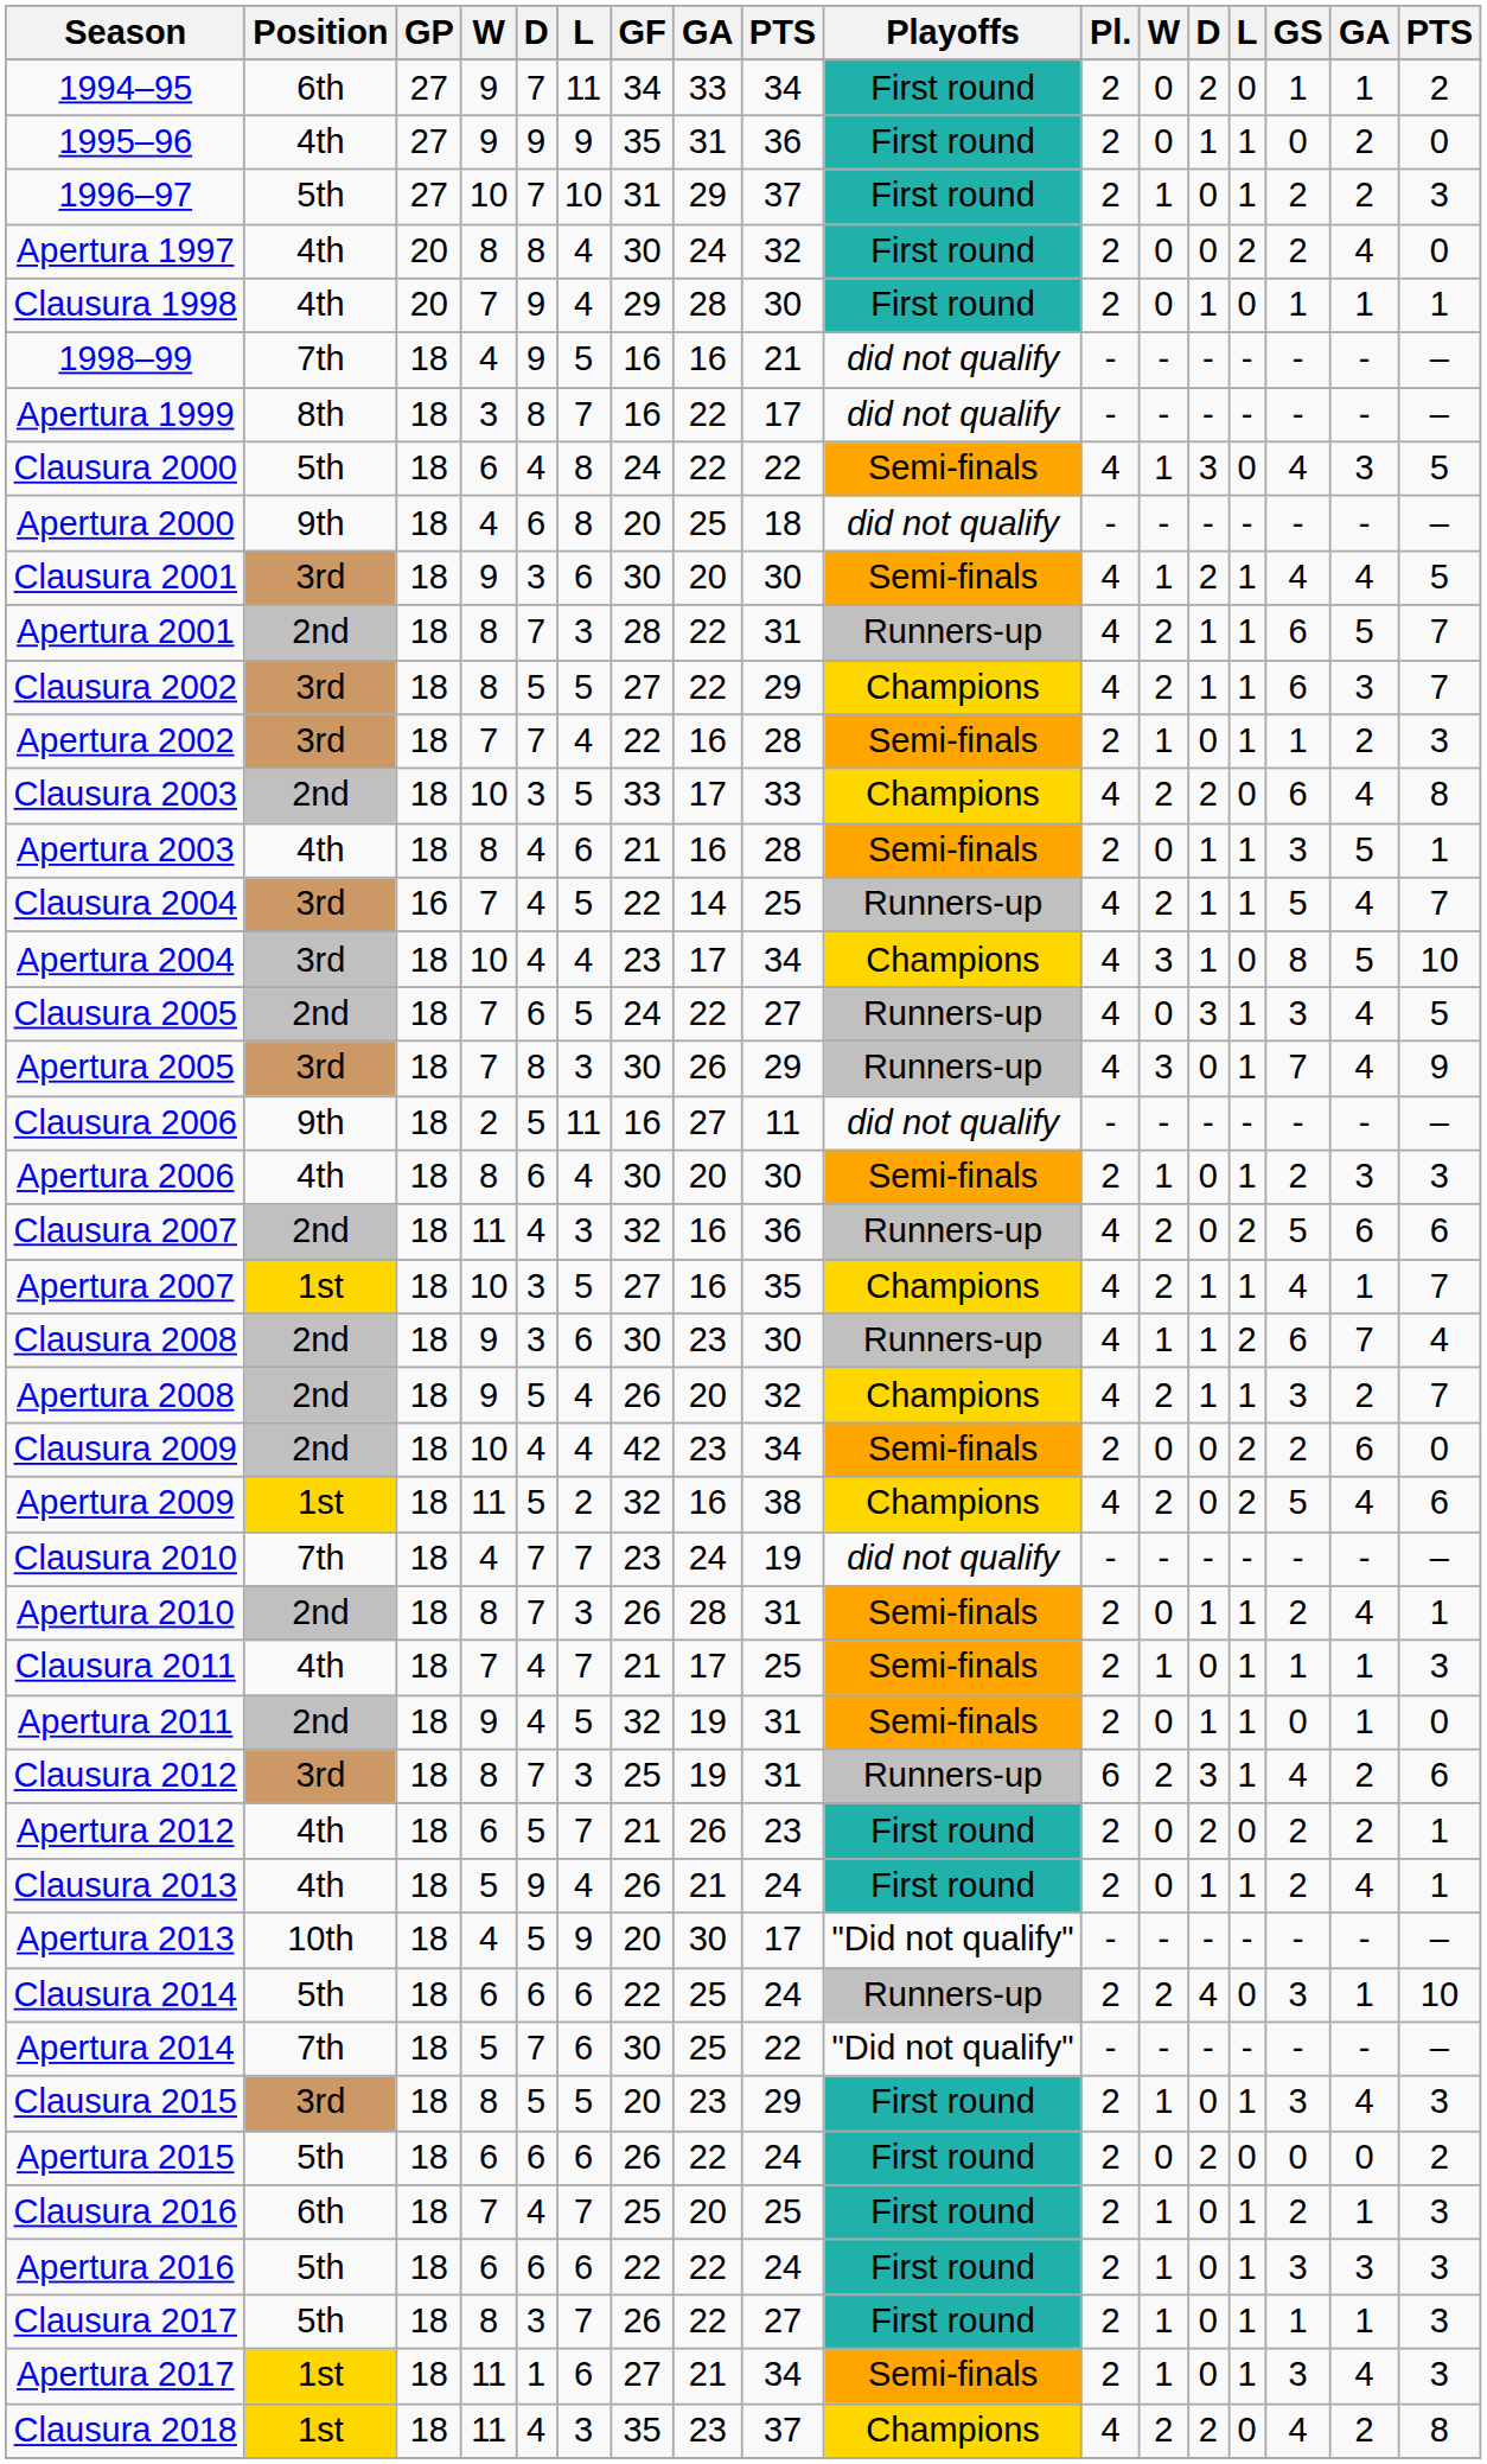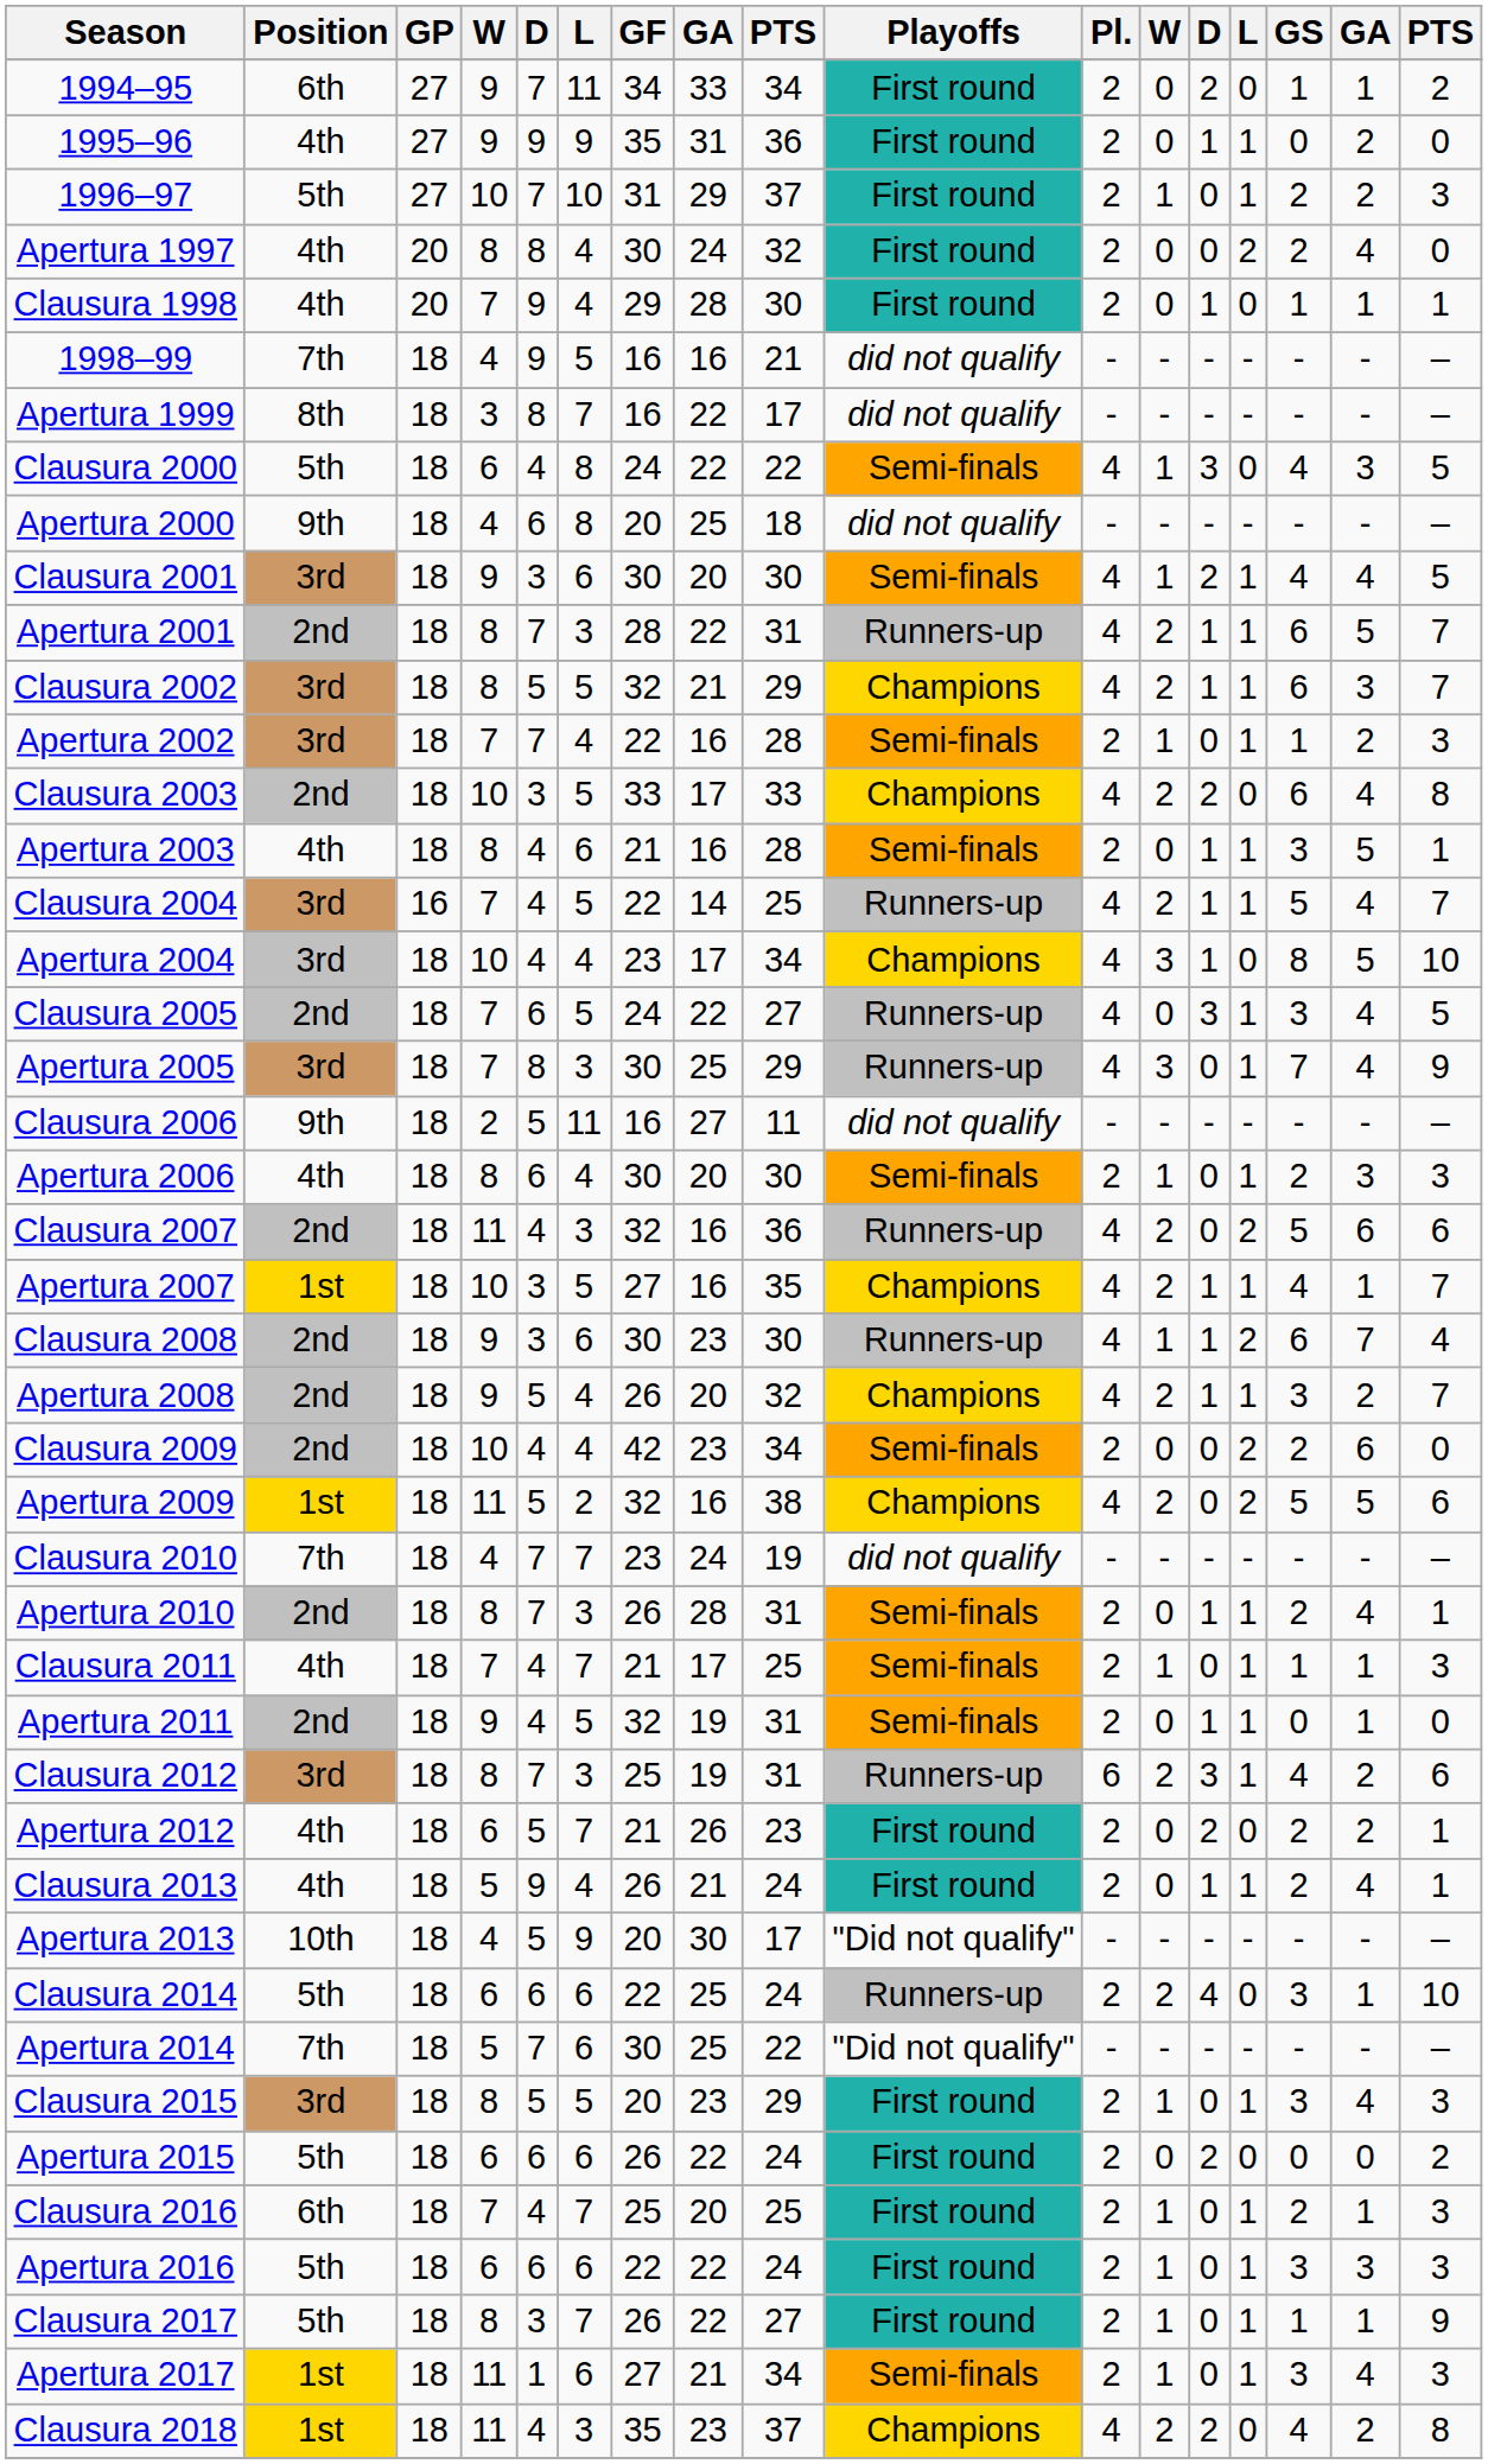Clausura 2002 | GF: 27 -> 32
Clausura 2002 | column 8: 22 -> 21
Apertura 2005 | column 8: 26 -> 25
Apertura 2009 | column 16: 4 -> 5
Clausura 2017 | column 17: 3 -> 9
